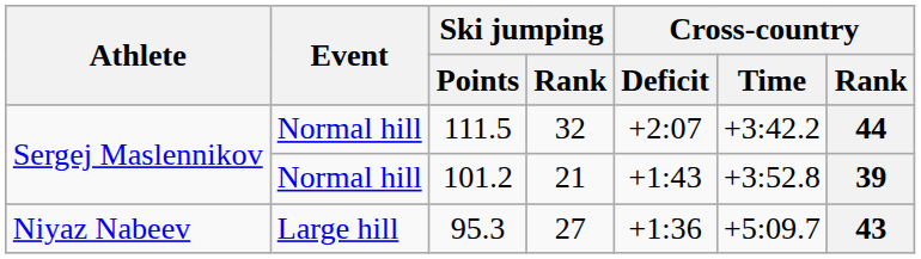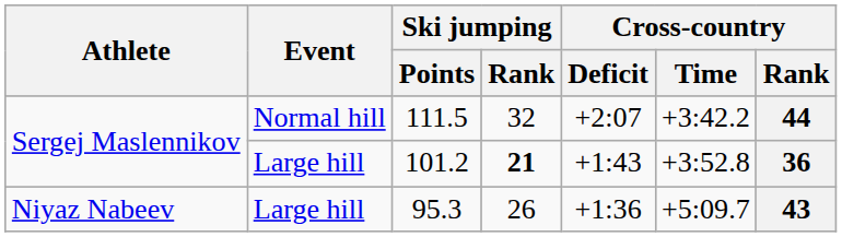101.2 | Event: Normal hill -> Large hill
101.2 | Ski jumping / Rank: normal -> bold
101.2 | Cross-country / Rank: 39 -> 36
95.3 | Ski jumping / Rank: 27 -> 26
